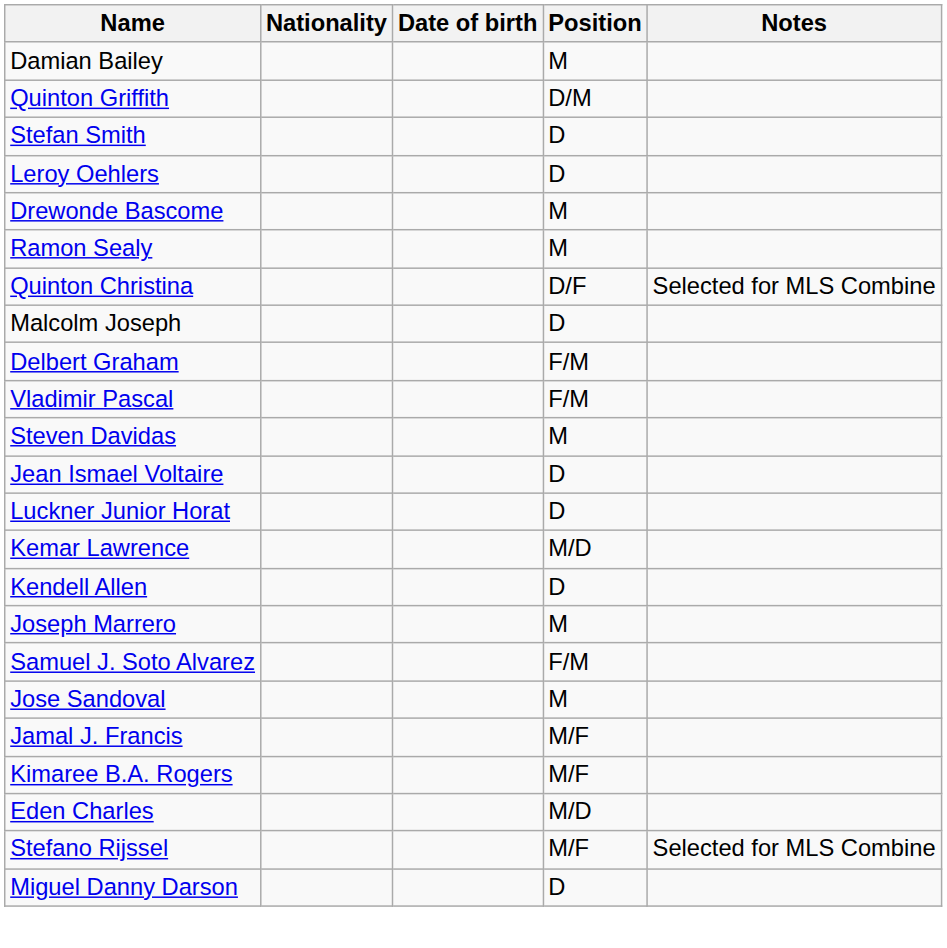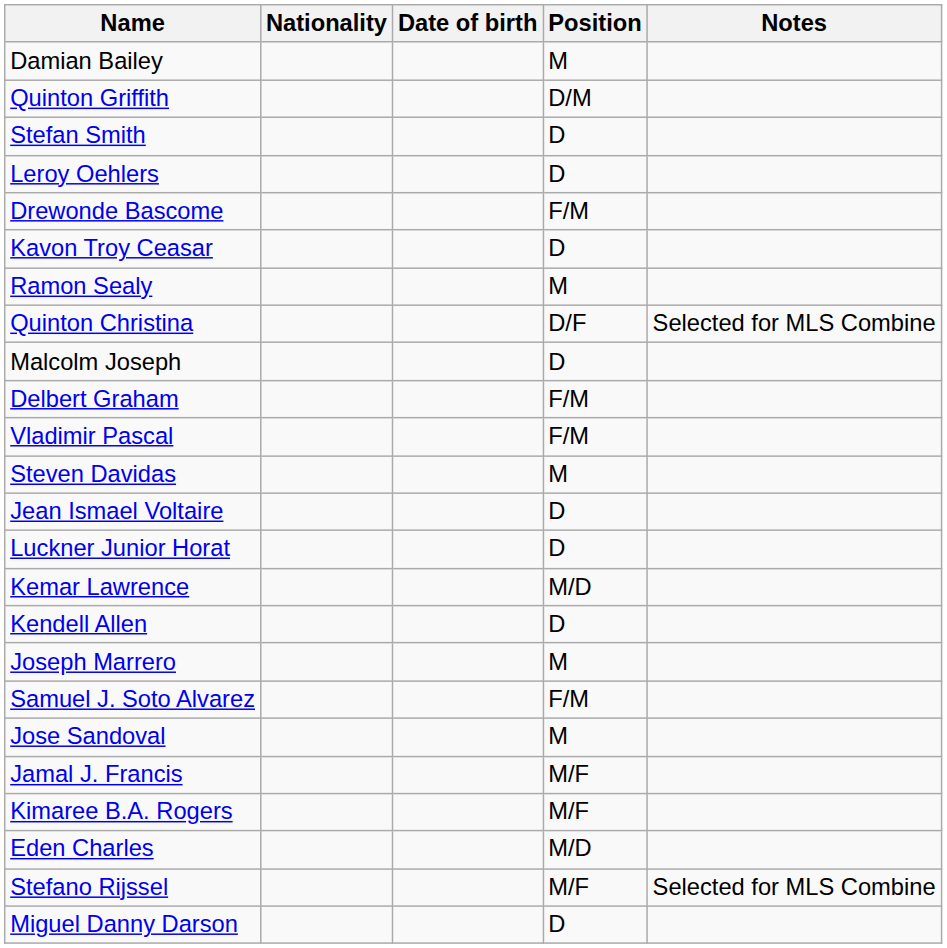Drewonde Bascome | Position: M -> F/M
+ row: Kavon Troy Ceasar | D
